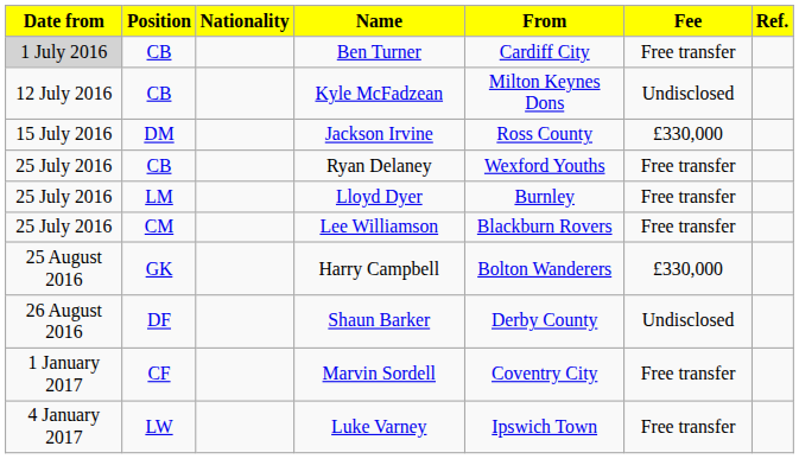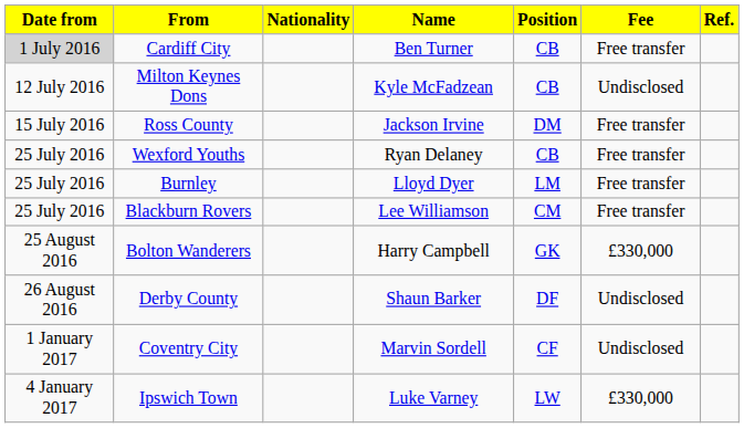columns swapped: Position <-> From
Jackson Irvine | Fee: £330,000 -> Free transfer
Marvin Sordell | Fee: Free transfer -> Undisclosed
Luke Varney | Fee: Free transfer -> £330,000
